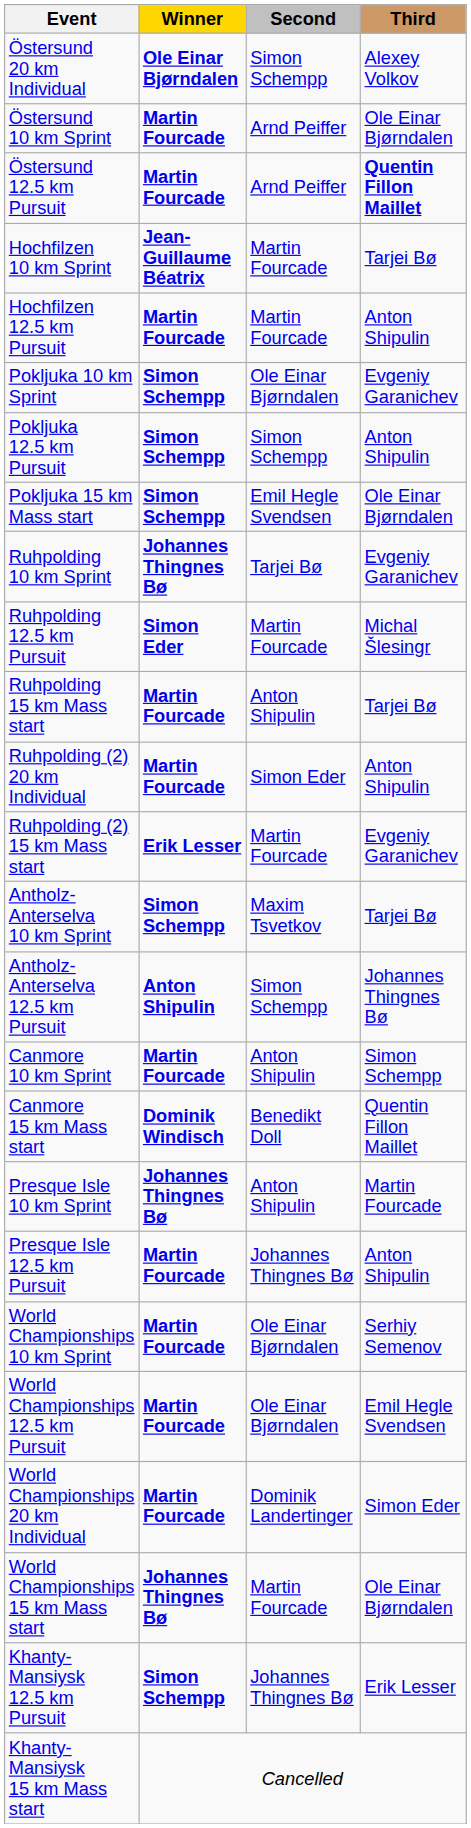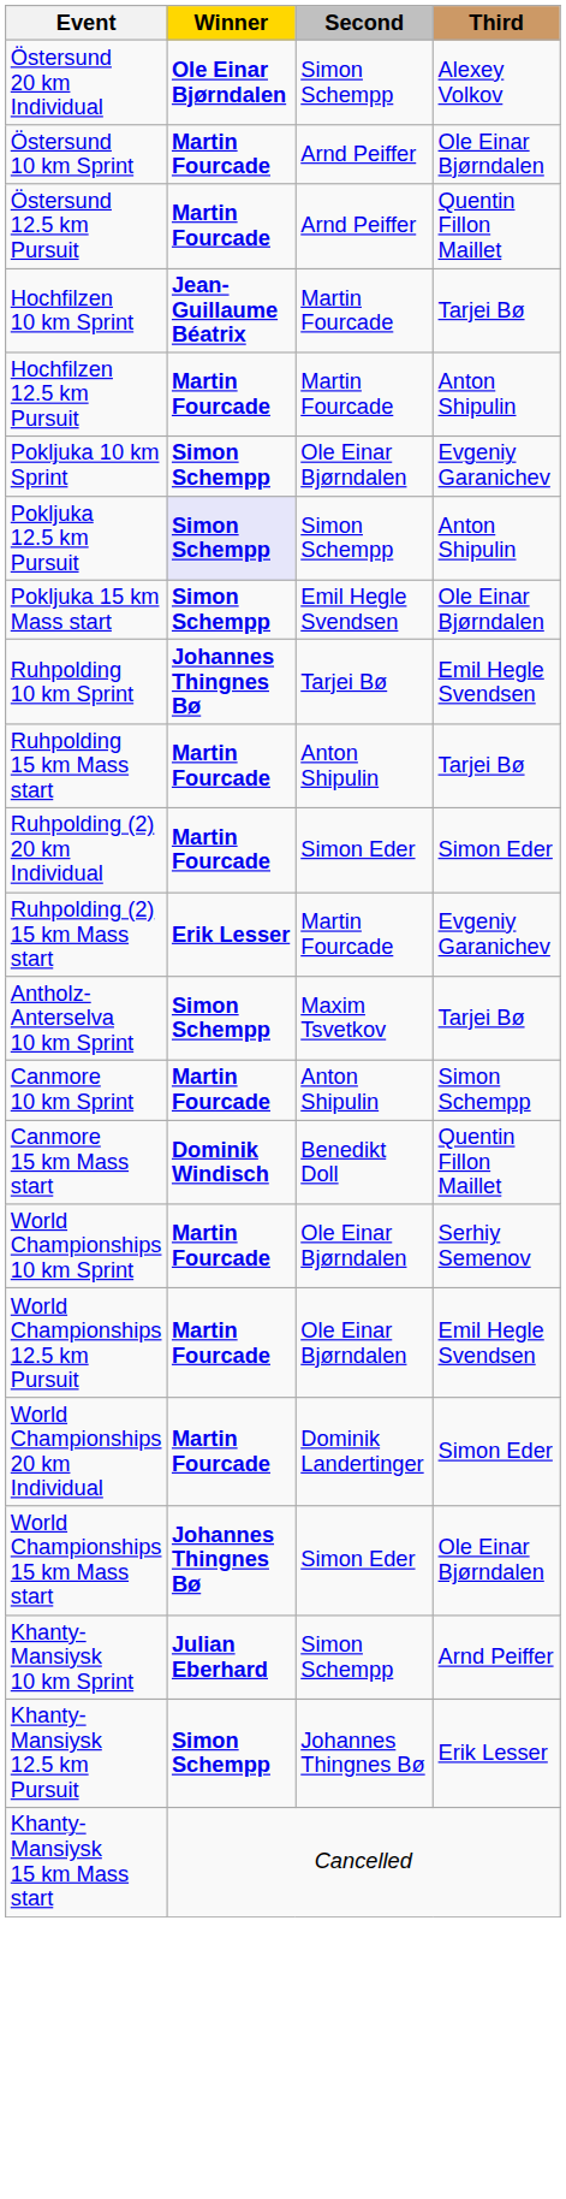Östersund 12.5 km Pursuit | Third: bold -> normal
Pokljuka 12.5 km Pursuit | Winner: no background -> lavender background
Ruhpolding 10 km Sprint | Third: Evgeniy Garanichev -> Emil Hegle Svendsen
- row: Ruhpolding 12.5 km Pursuit | Simon Eder | Martin Fourcade | Michal Šlesingr
Ruhpolding (2) 20 km Individual | Third: Anton Shipulin -> Simon Eder
- row: Antholz-Anterselva 12.5 km Pursuit | Anton Shipulin | Simon Schempp | Johannes Thingnes Bø
- row: Presque Isle 10 km Sprint | Johannes Thingnes Bø | Anton Shipulin | Martin Fourcade
- row: Presque Isle 12.5 km Pursuit | Martin Fourcade | Johannes Thingnes Bø | Anton Shipulin
World Championships 15 km Mass start | Second: Martin Fourcade -> Simon Eder
+ row: Khanty-Mansiysk 10 km Sprint | Julian Eberhard | Simon Schempp | Arnd Peiffer
